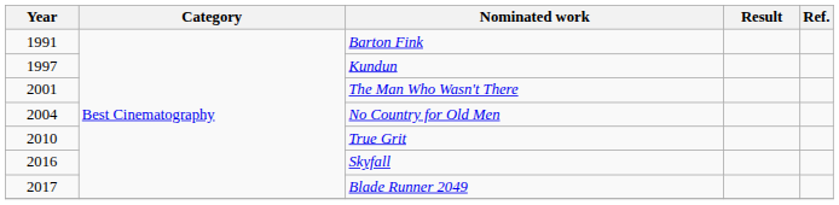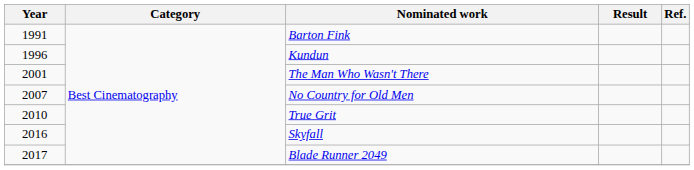Kundun | Year: 1997 -> 1996
No Country for Old Men | Year: 2004 -> 2007
